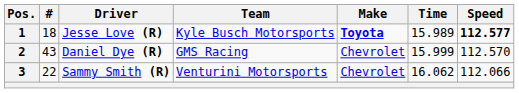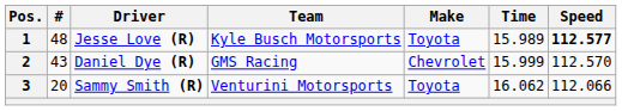1 | #: 18 -> 48
1 | Make: bold -> normal
3 | #: 22 -> 20
3 | Make: Chevrolet -> Toyota
